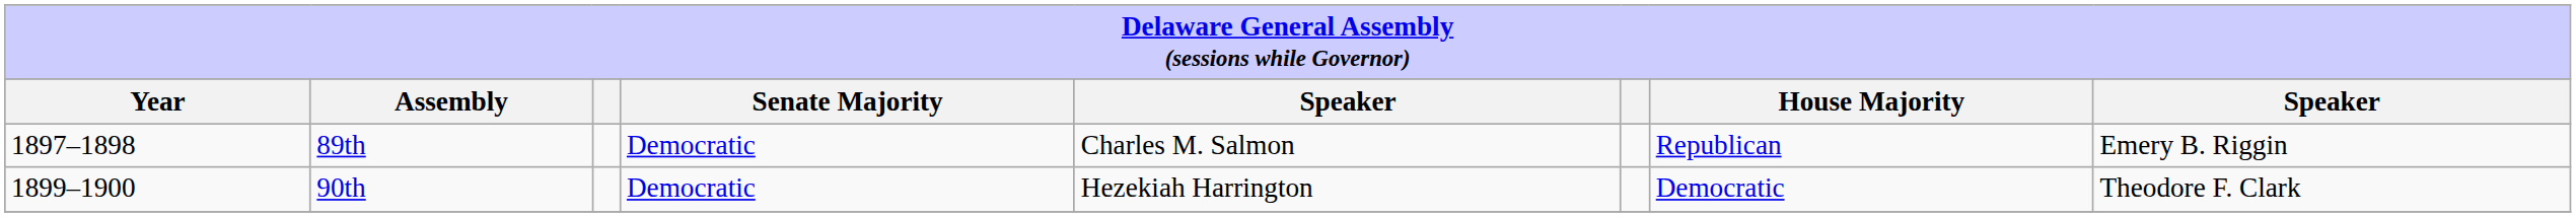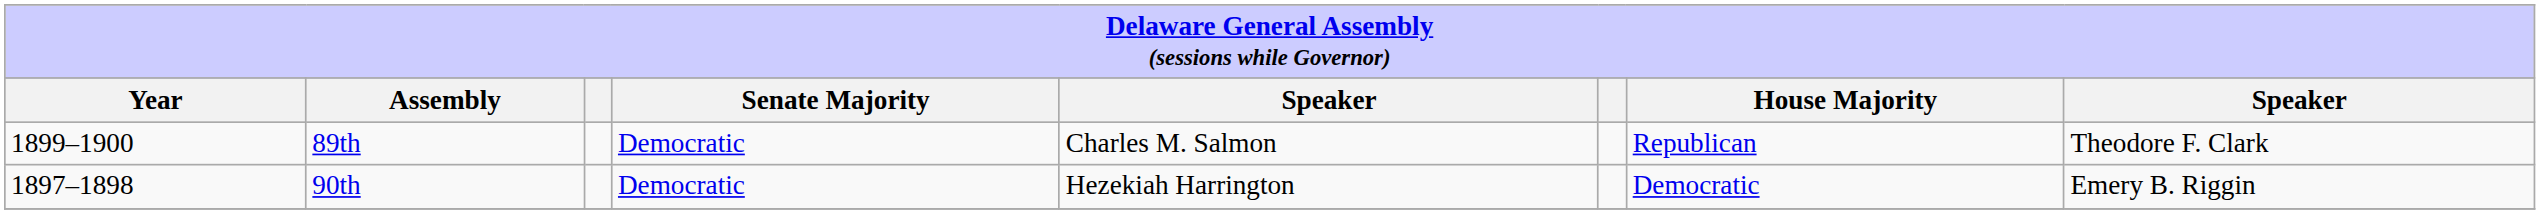89th | Year: 1897–1898 -> 1899–1900
89th | column 8: Emery B. Riggin -> Theodore F. Clark
90th | Year: 1899–1900 -> 1897–1898
90th | column 8: Theodore F. Clark -> Emery B. Riggin
